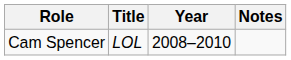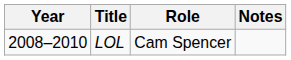columns swapped: Year <-> Role
